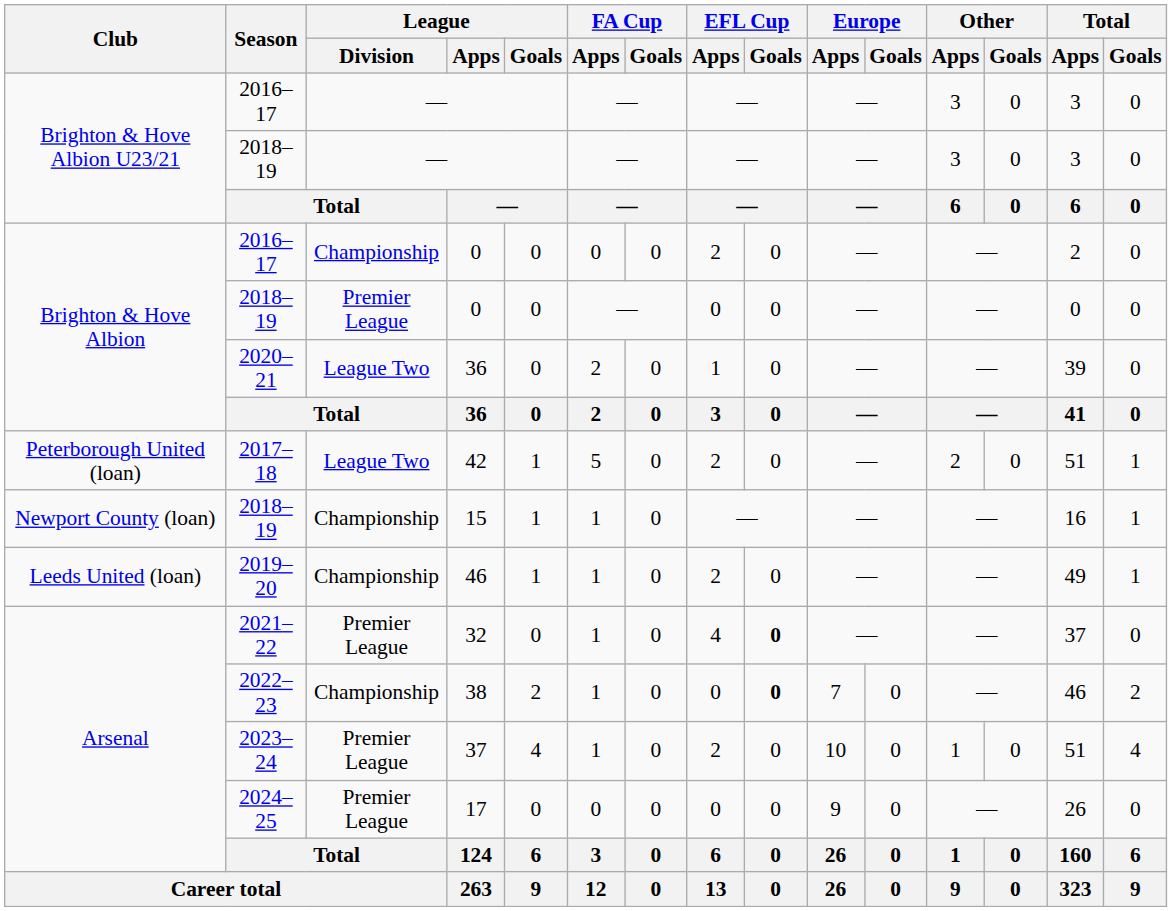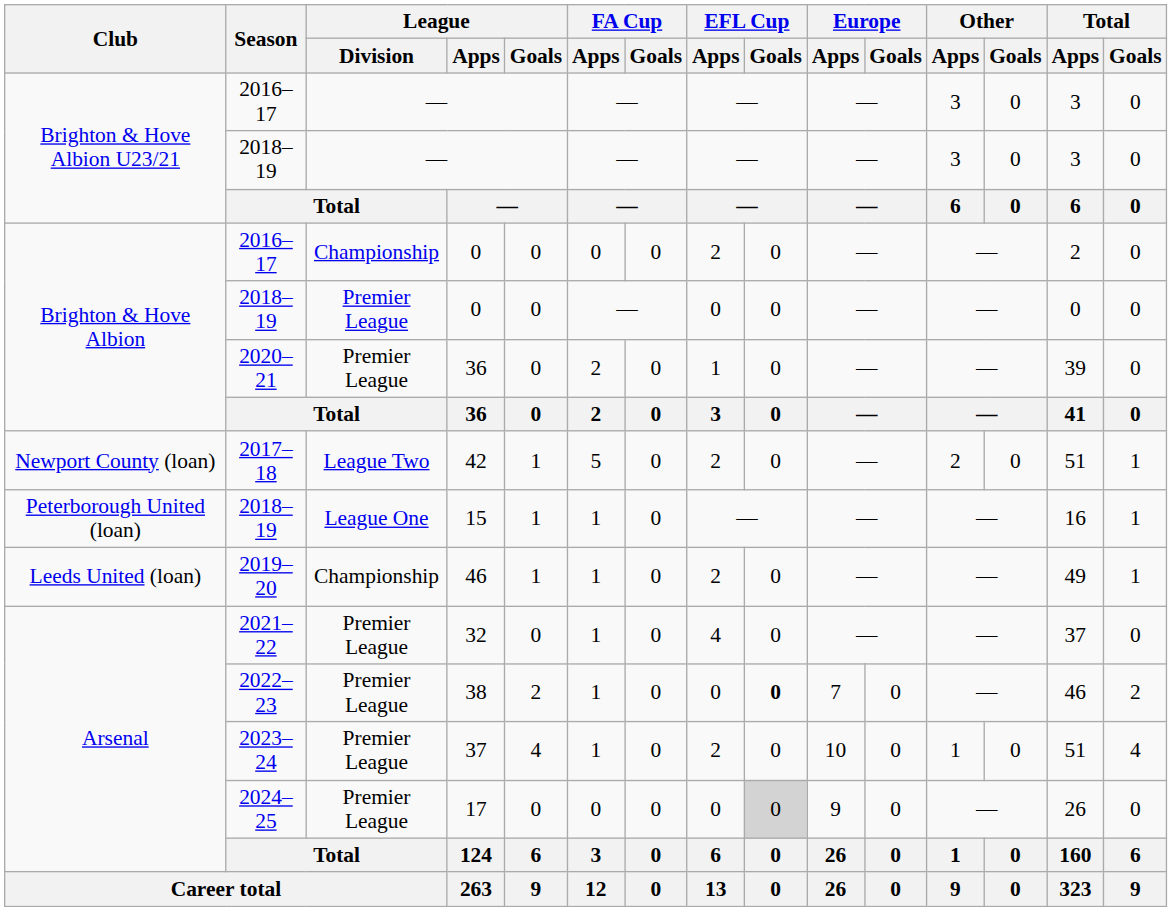2020–21 / 36 | League / Division: League Two -> Premier League
42 | Club: Peterborough United (loan) -> Newport County (loan)
15 | Club: Newport County (loan) -> Peterborough United (loan)
15 | League / Division: Championship -> League One
32 | EFL Cup / Goals: bold -> normal
38 | League / Division: Championship -> Premier League
17 | EFL Cup / Goals: no background -> lightgrey background
